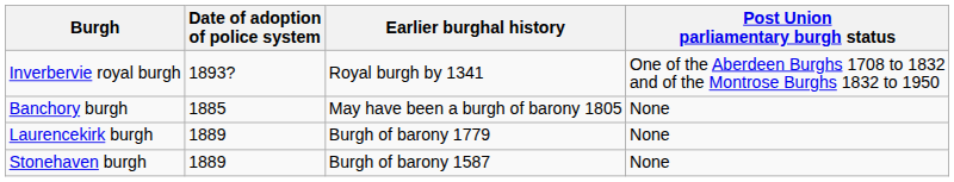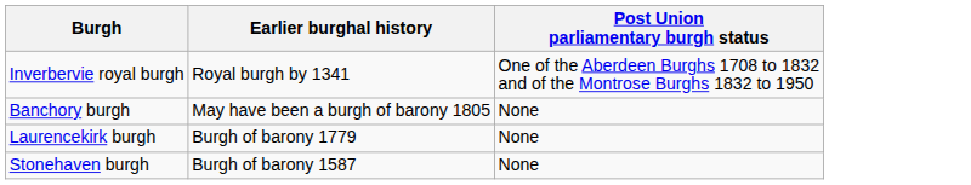- column: Date of adoption of police system | 1893? | 1885 | 1889 | 1889
